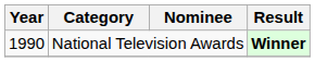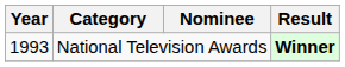National Television Awards | Year: 1990 -> 1993
